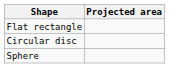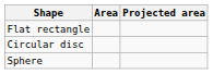+ column: Area
